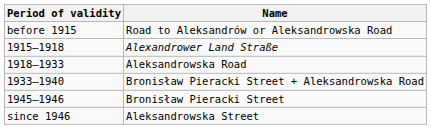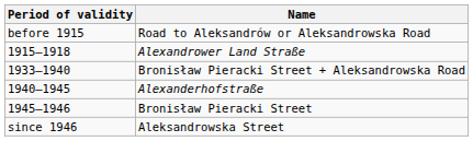- row: 1918–1933 | Aleksandrowska Road
+ row: 1940–1945 | Alexanderhofstraße
